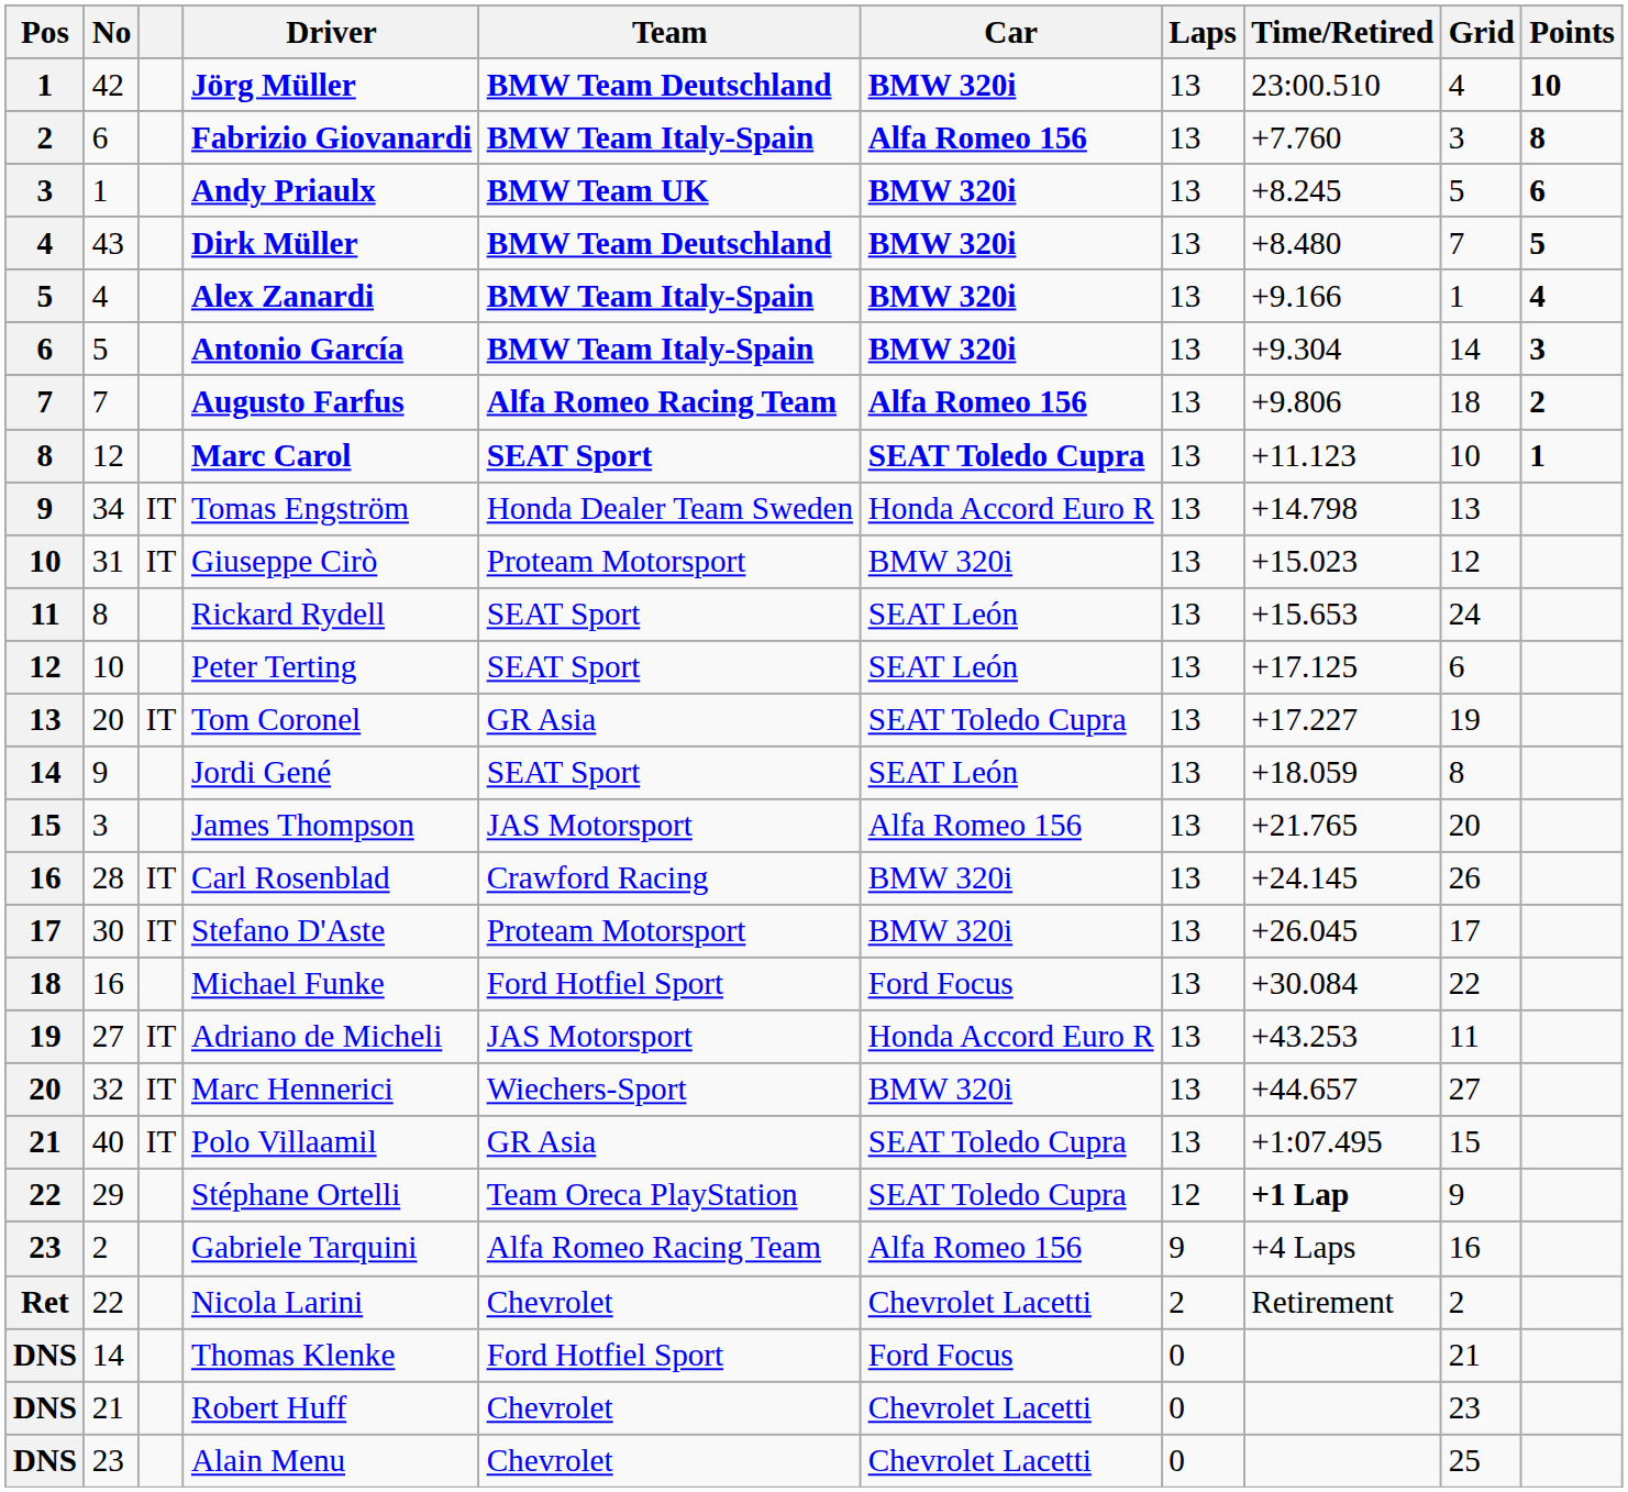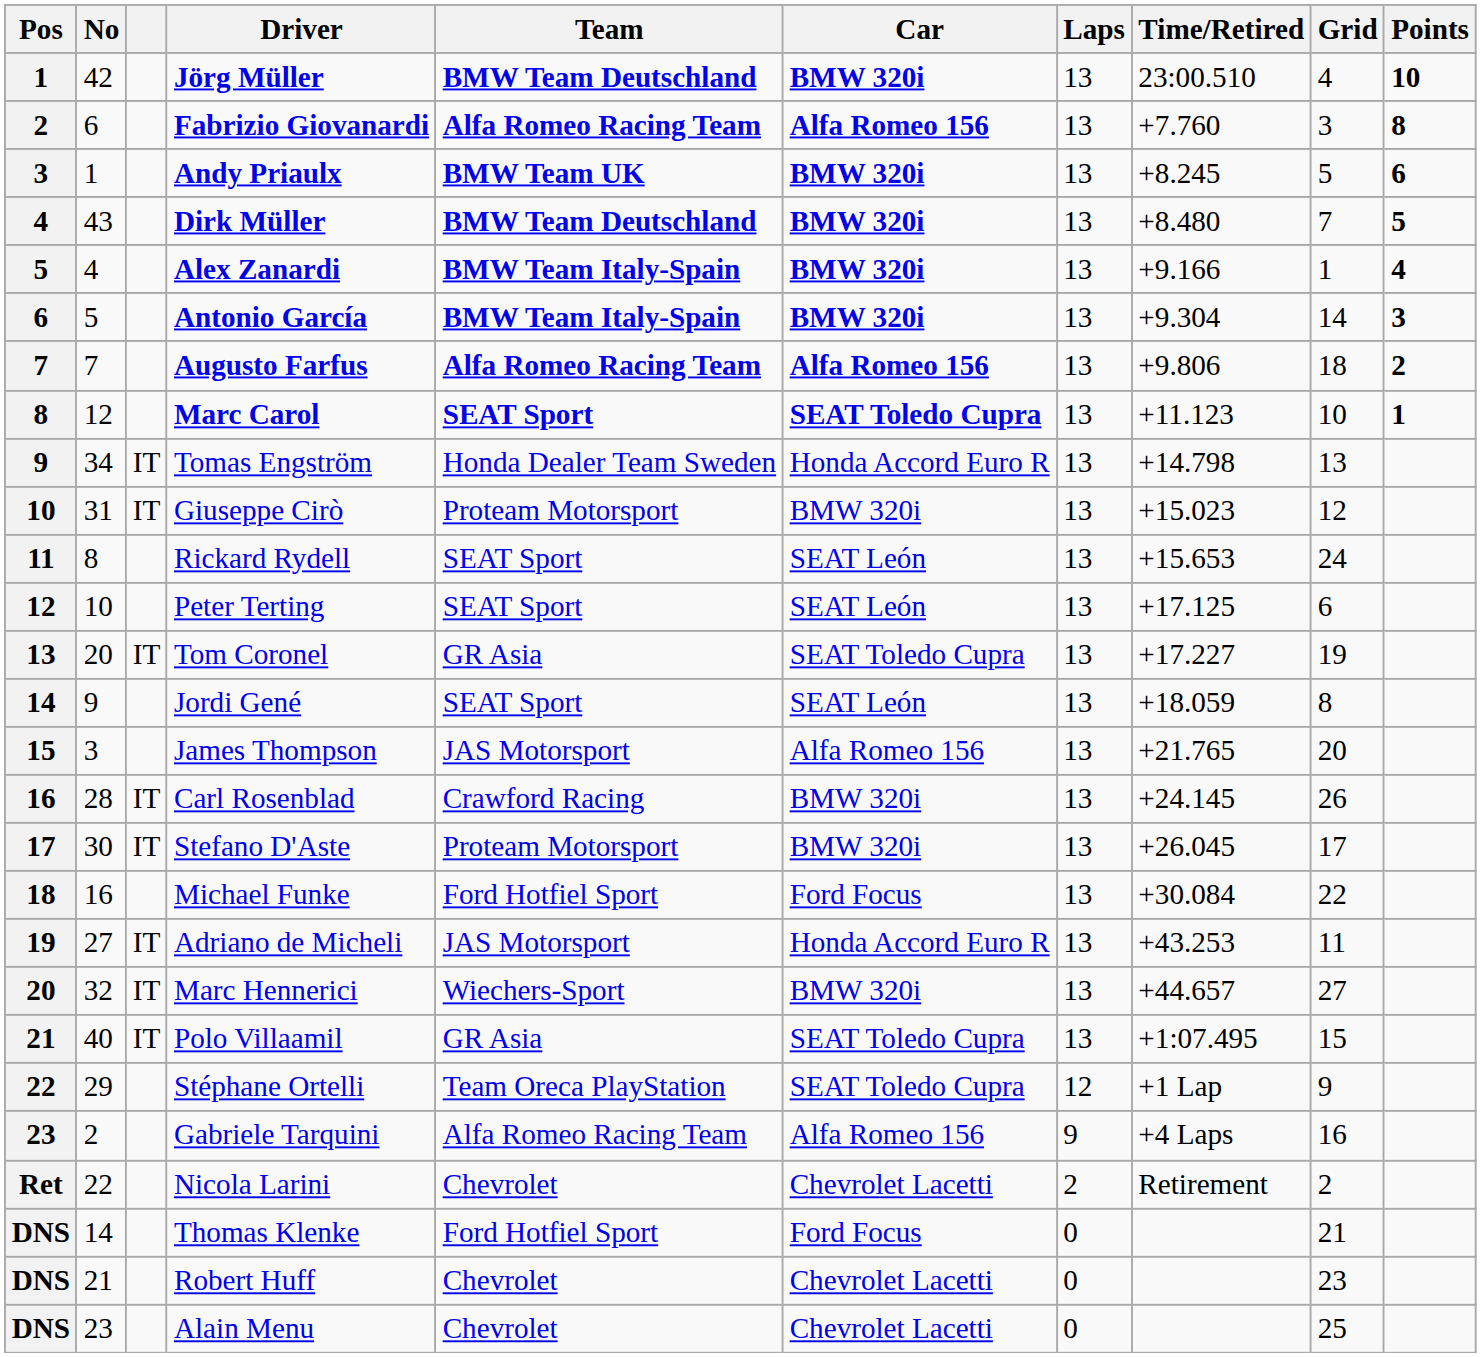Fabrizio Giovanardi | Team: BMW Team Italy-Spain -> Alfa Romeo Racing Team
Stéphane Ortelli | Time/Retired: bold -> normal
